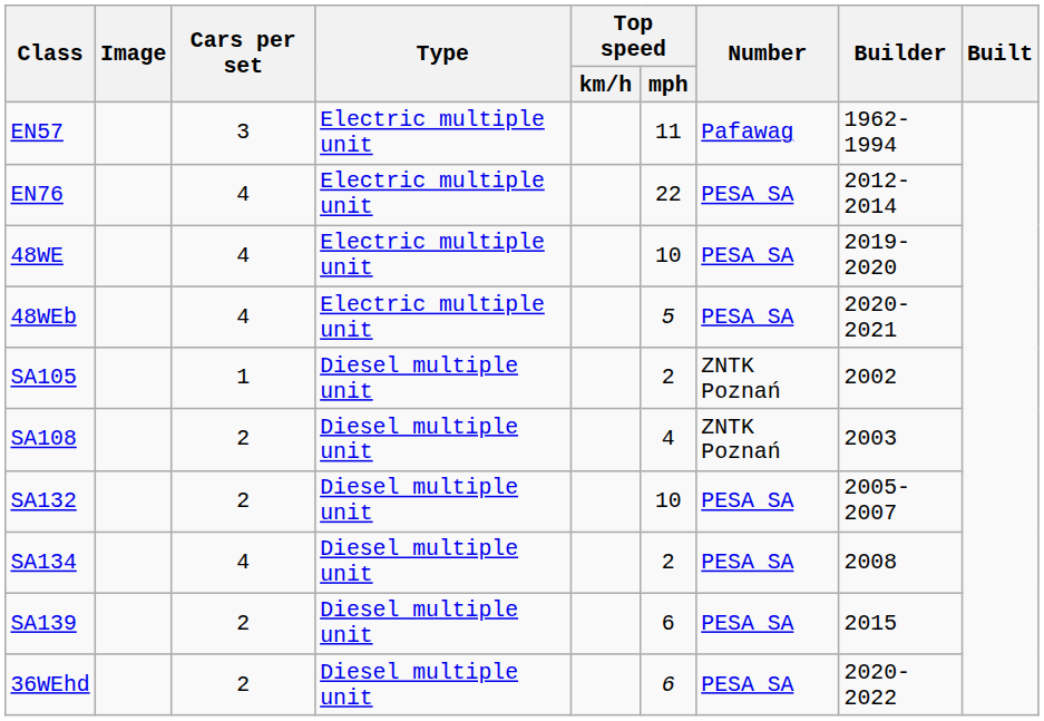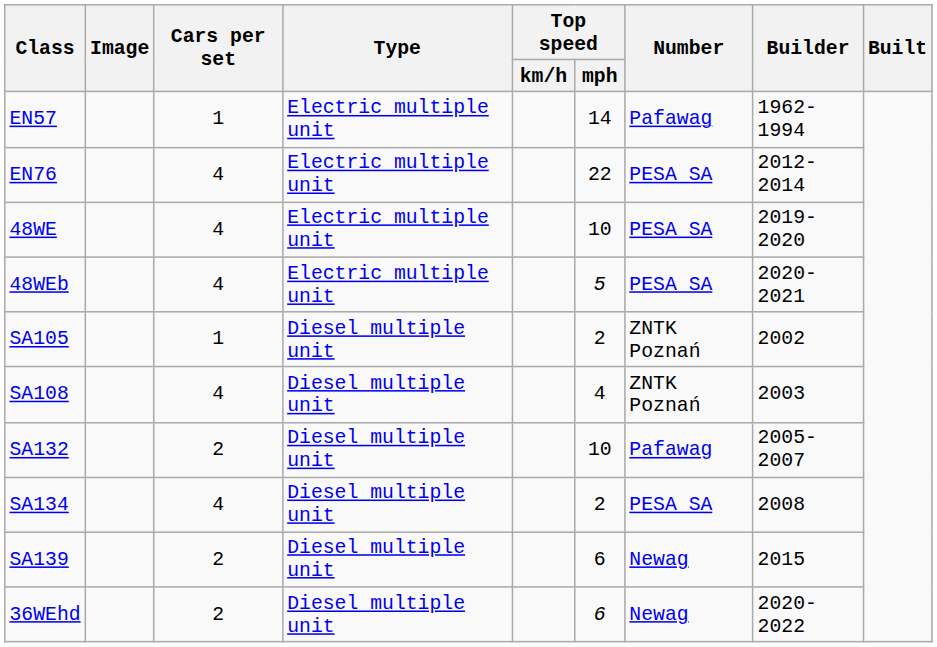EN57 | Cars per set: 3 -> 1
EN57 | Top speed / mph: 11 -> 14
SA108 | Cars per set: 2 -> 4
SA132 | Number: PESA SA -> Pafawag
SA139 | Number: PESA SA -> Newag
36WEhd | Number: PESA SA -> Newag
